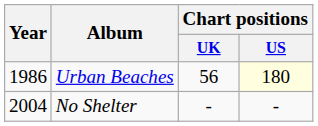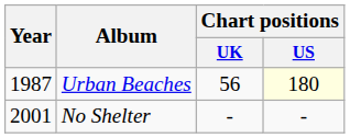Urban Beaches | Year: 1986 -> 1987
No Shelter | Year: 2004 -> 2001
